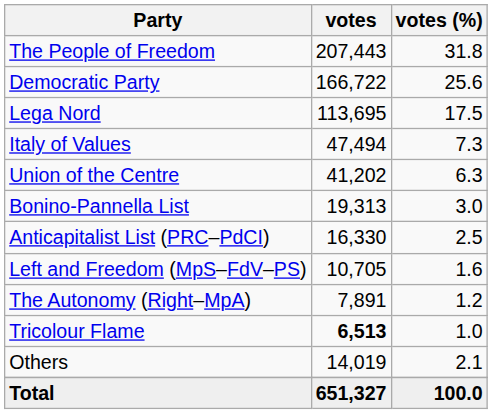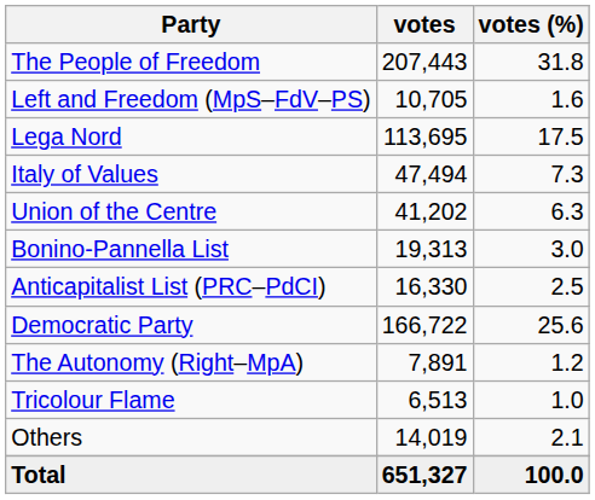rows swapped: Democratic Party <-> Left and Freedom (MpS–FdV–PS)
Tricolour Flame | votes: bold -> normal
